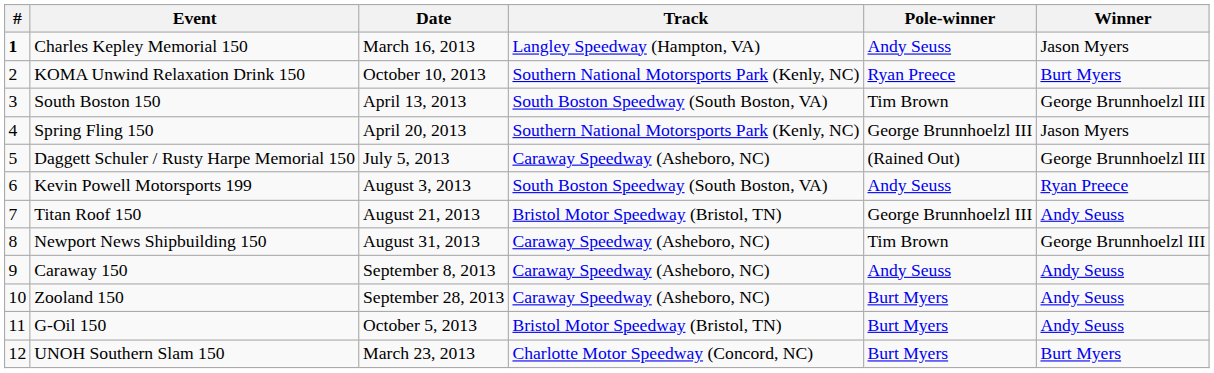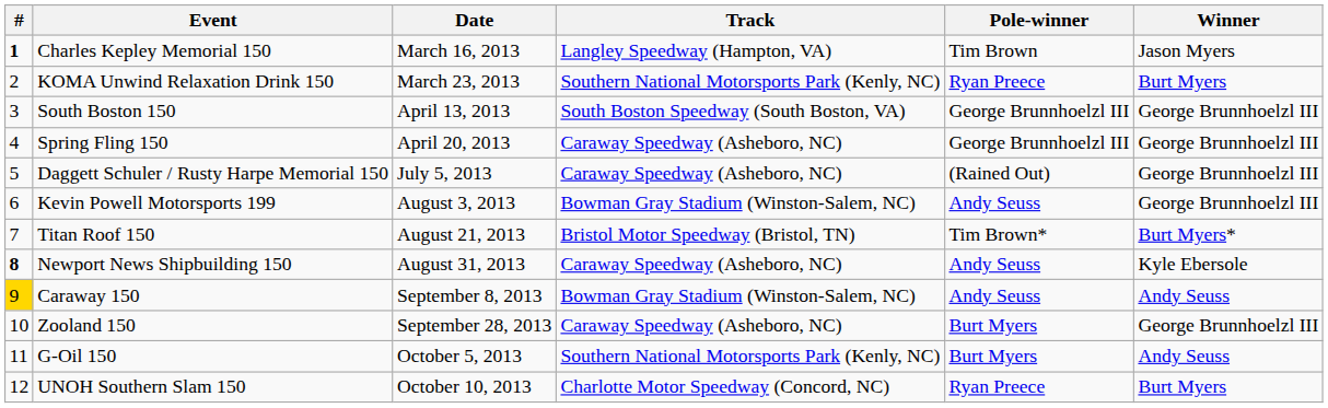Charles Kepley Memorial 150 | Pole-winner: Andy Seuss -> Tim Brown
KOMA Unwind Relaxation Drink 150 | Date: October 10, 2013 -> March 23, 2013
South Boston 150 | Pole-winner: Tim Brown -> George Brunnhoelzl III
Spring Fling 150 | Track: Southern National Motorsports Park (Kenly, NC) -> Caraway Speedway (Asheboro, NC)
Spring Fling 150 | Winner: Jason Myers -> George Brunnhoelzl III
Kevin Powell Motorsports 199 | Track: South Boston Speedway (South Boston, VA) -> Bowman Gray Stadium (Winston-Salem, NC)
Kevin Powell Motorsports 199 | Winner: Ryan Preece -> George Brunnhoelzl III
Titan Roof 150 | Pole-winner: George Brunnhoelzl III -> Tim Brown*
Titan Roof 150 | Winner: Andy Seuss -> Burt Myers*
Newport News Shipbuilding 150 | #: normal -> bold
Newport News Shipbuilding 150 | Pole-winner: Tim Brown -> Andy Seuss
Newport News Shipbuilding 150 | Winner: George Brunnhoelzl III -> Kyle Ebersole
Caraway 150 | #: no background -> gold background
Caraway 150 | Track: Caraway Speedway (Asheboro, NC) -> Bowman Gray Stadium (Winston-Salem, NC)
Zooland 150 | Winner: Andy Seuss -> George Brunnhoelzl III
G-Oil 150 | Track: Bristol Motor Speedway (Bristol, TN) -> Southern National Motorsports Park (Kenly, NC)
UNOH Southern Slam 150 | Date: March 23, 2013 -> October 10, 2013
UNOH Southern Slam 150 | Pole-winner: Burt Myers -> Ryan Preece
